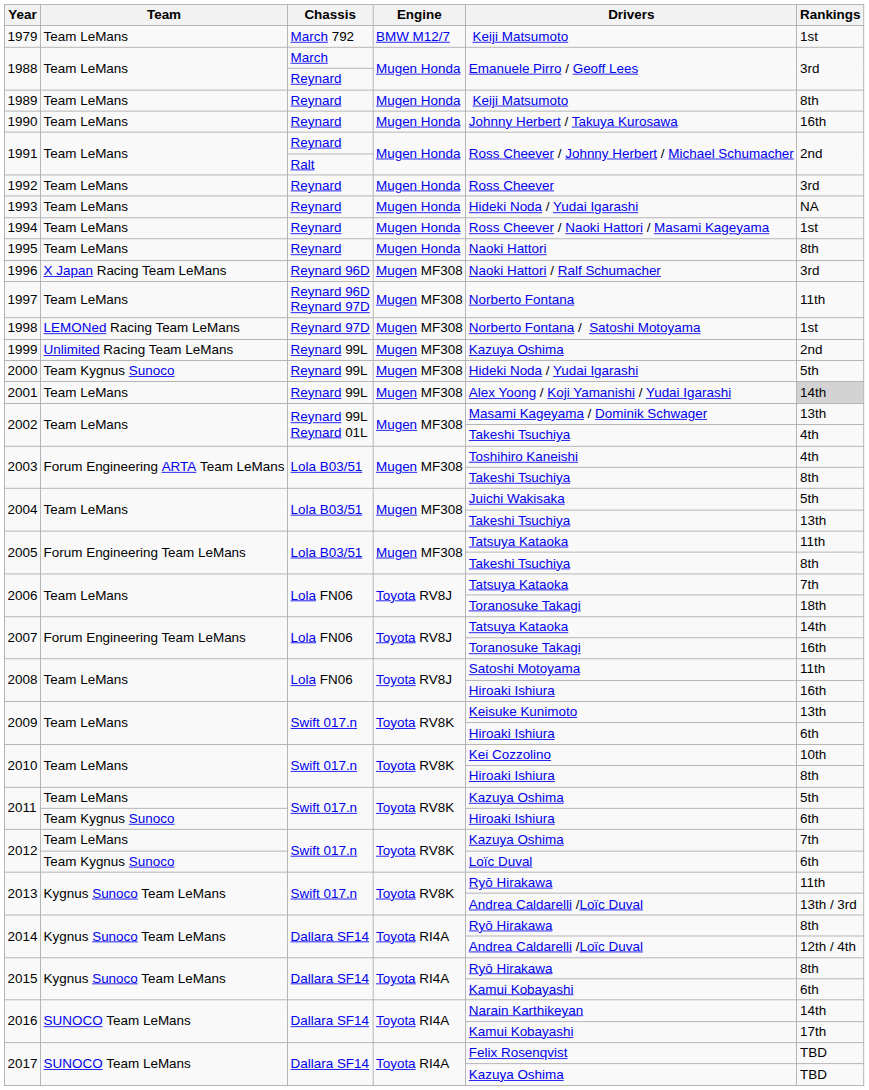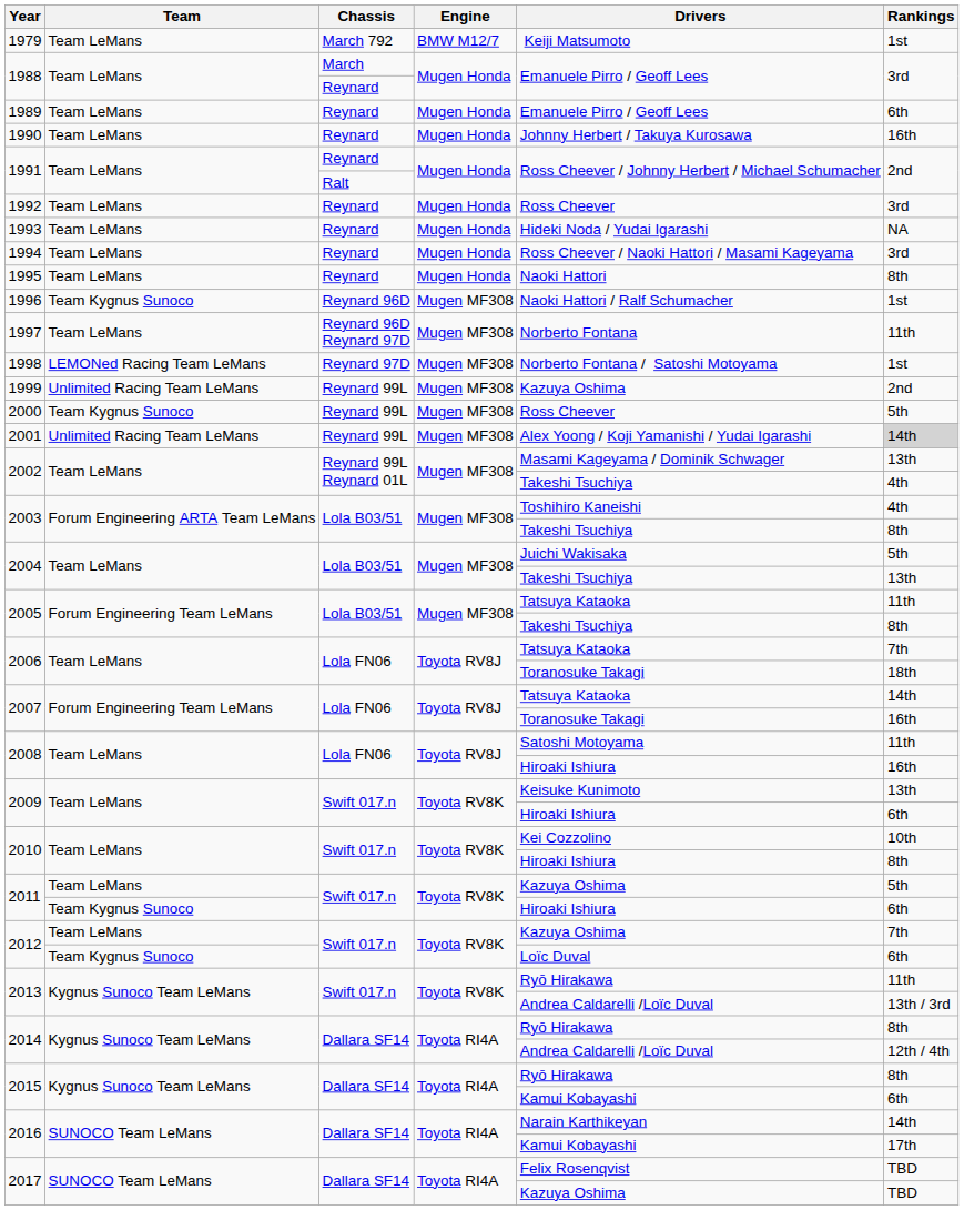1989 | Drivers: Keiji Matsumoto -> Emanuele Pirro / Geoff Lees
1989 | Rankings: 8th -> 6th
1994 | Rankings: 1st -> 3rd
1996 | Team: X Japan Racing Team LeMans -> Team Kygnus Sunoco
1996 | Rankings: 3rd -> 1st
2000 | Drivers: Hideki Noda / Yudai Igarashi -> Ross Cheever
2001 | Team: Team LeMans -> Unlimited Racing Team LeMans
